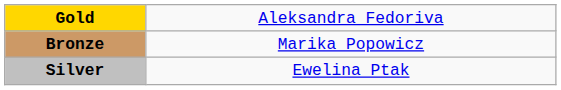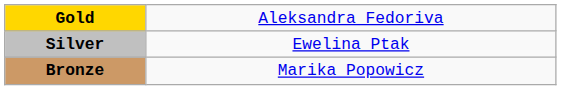rows swapped: Silver <-> Bronze
